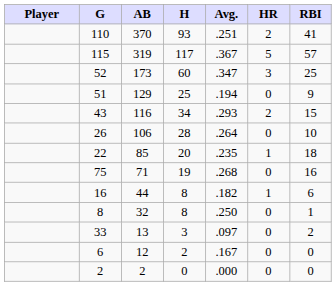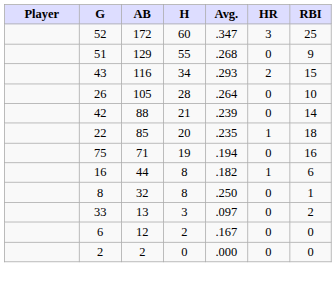- row: 110 | 370 | 93 | .251 | 2 | 41
- row: 115 | 319 | 117 | .367 | 5 | 57
52 | AB: 173 -> 172
51 | H: 25 -> 55
51 | Avg.: .194 -> .268
26 | AB: 106 -> 105
+ row: 42 | 88 | 21 | .239 | 0 | 14
75 | Avg.: .268 -> .194
